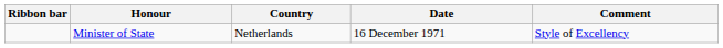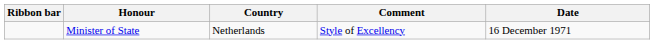columns swapped: Date <-> Comment
